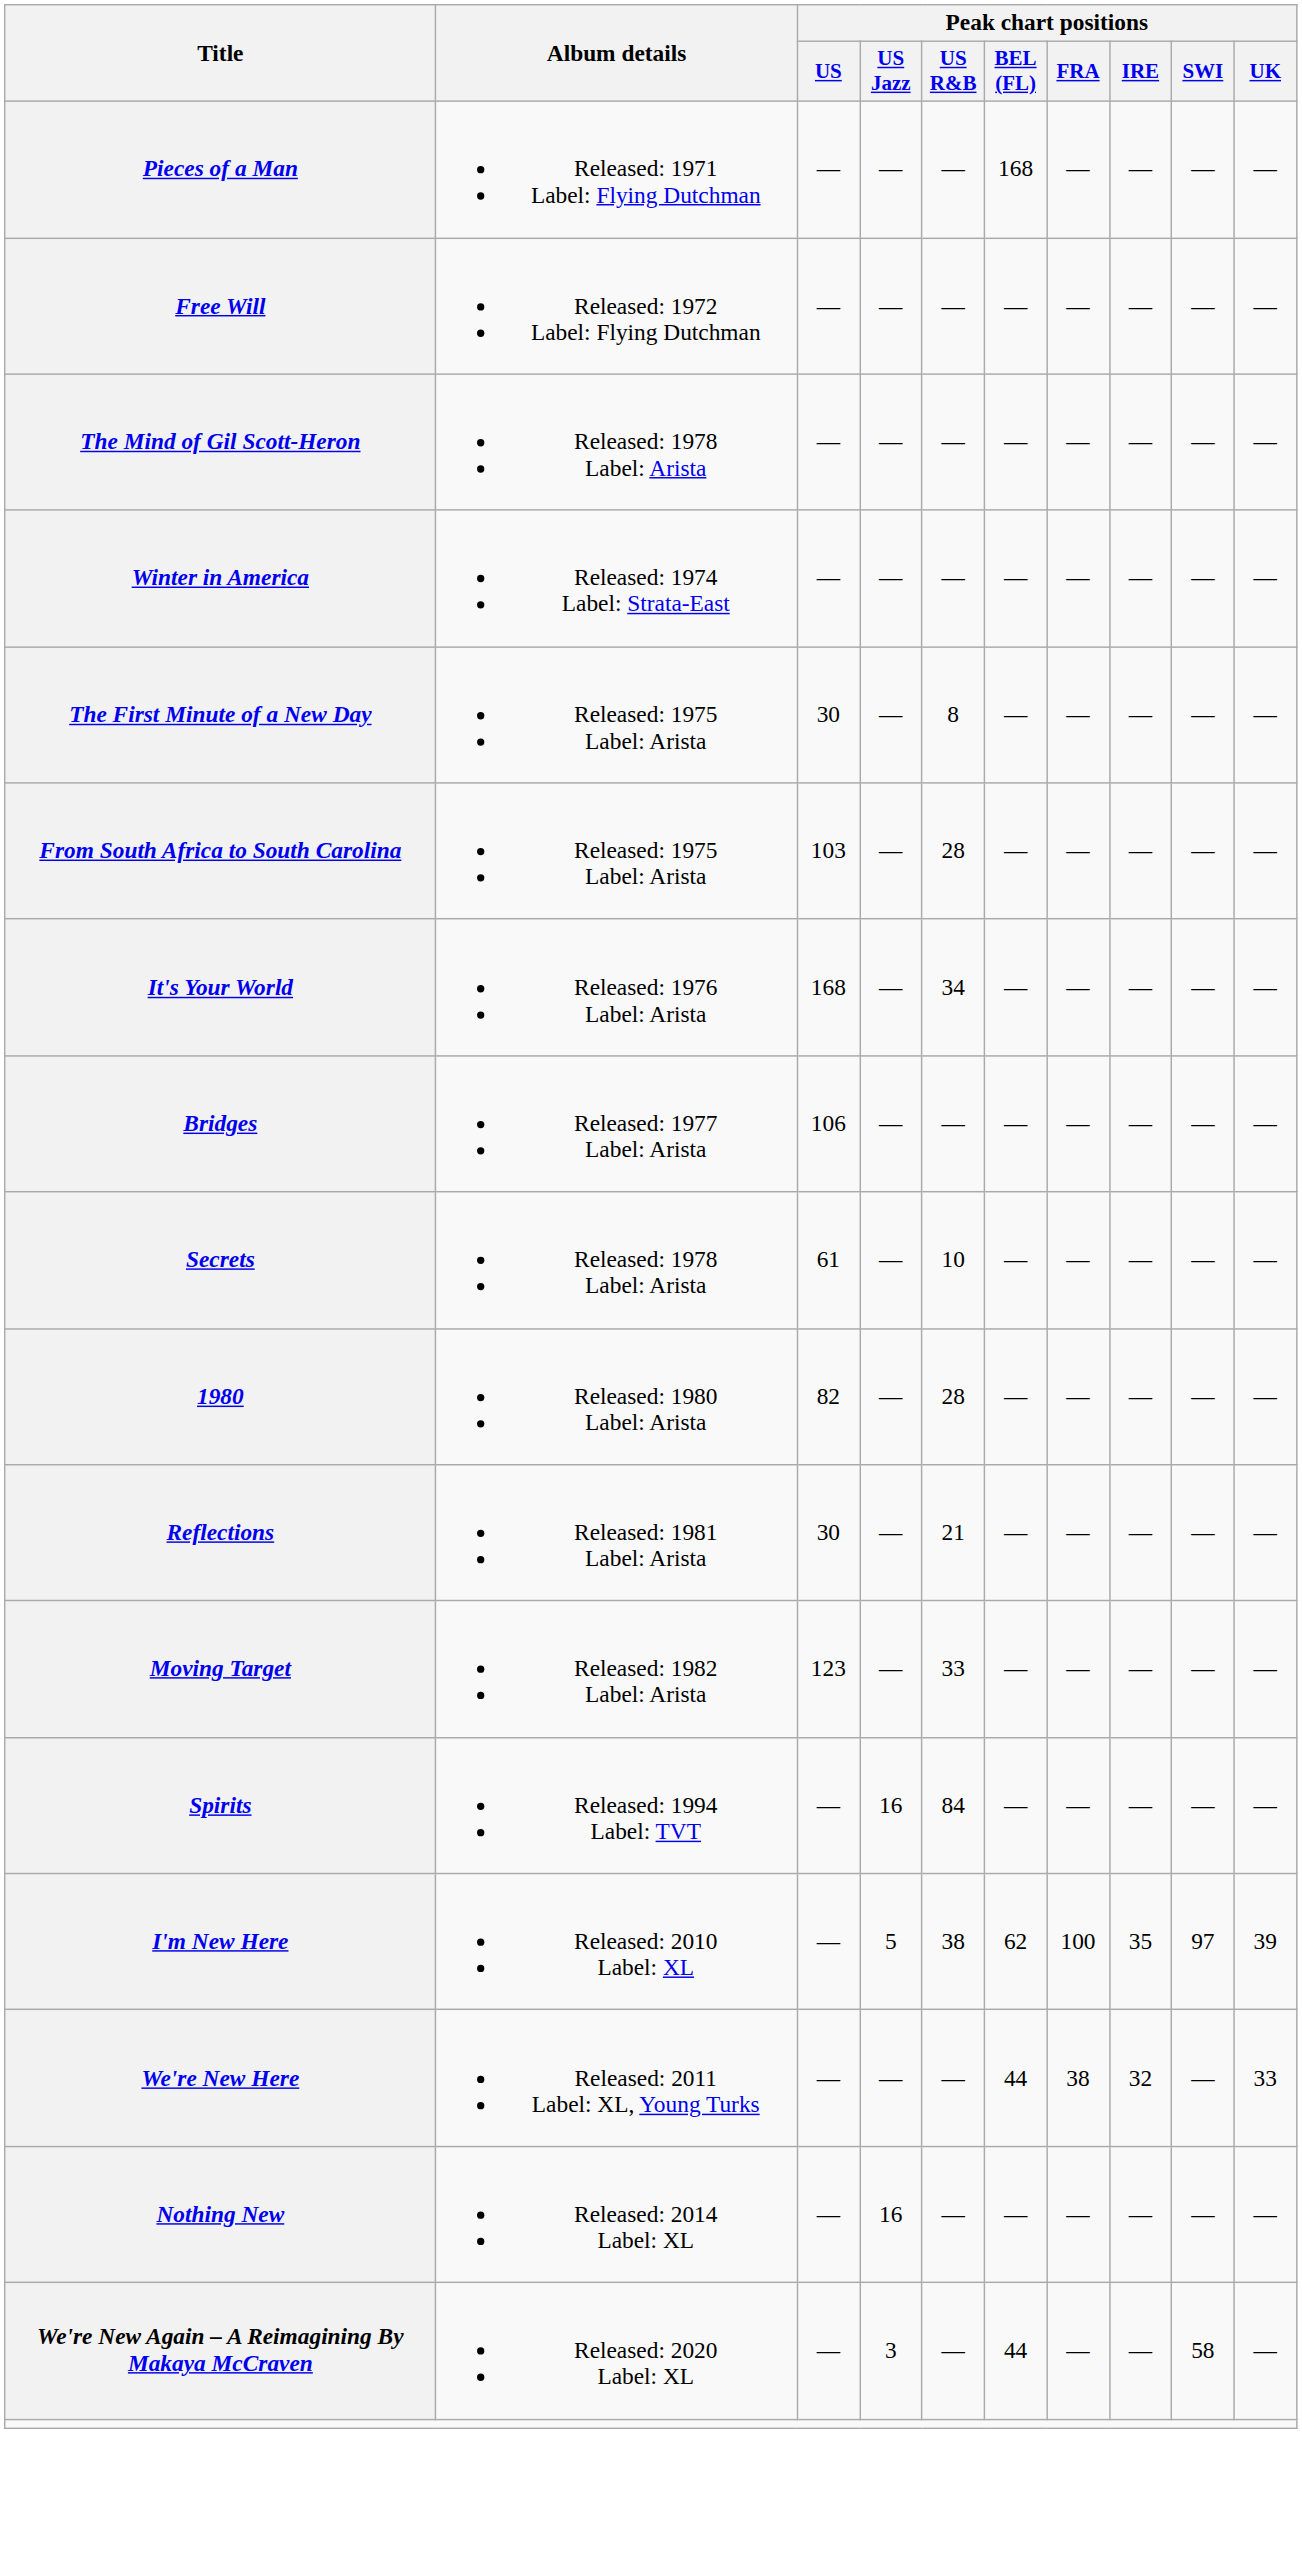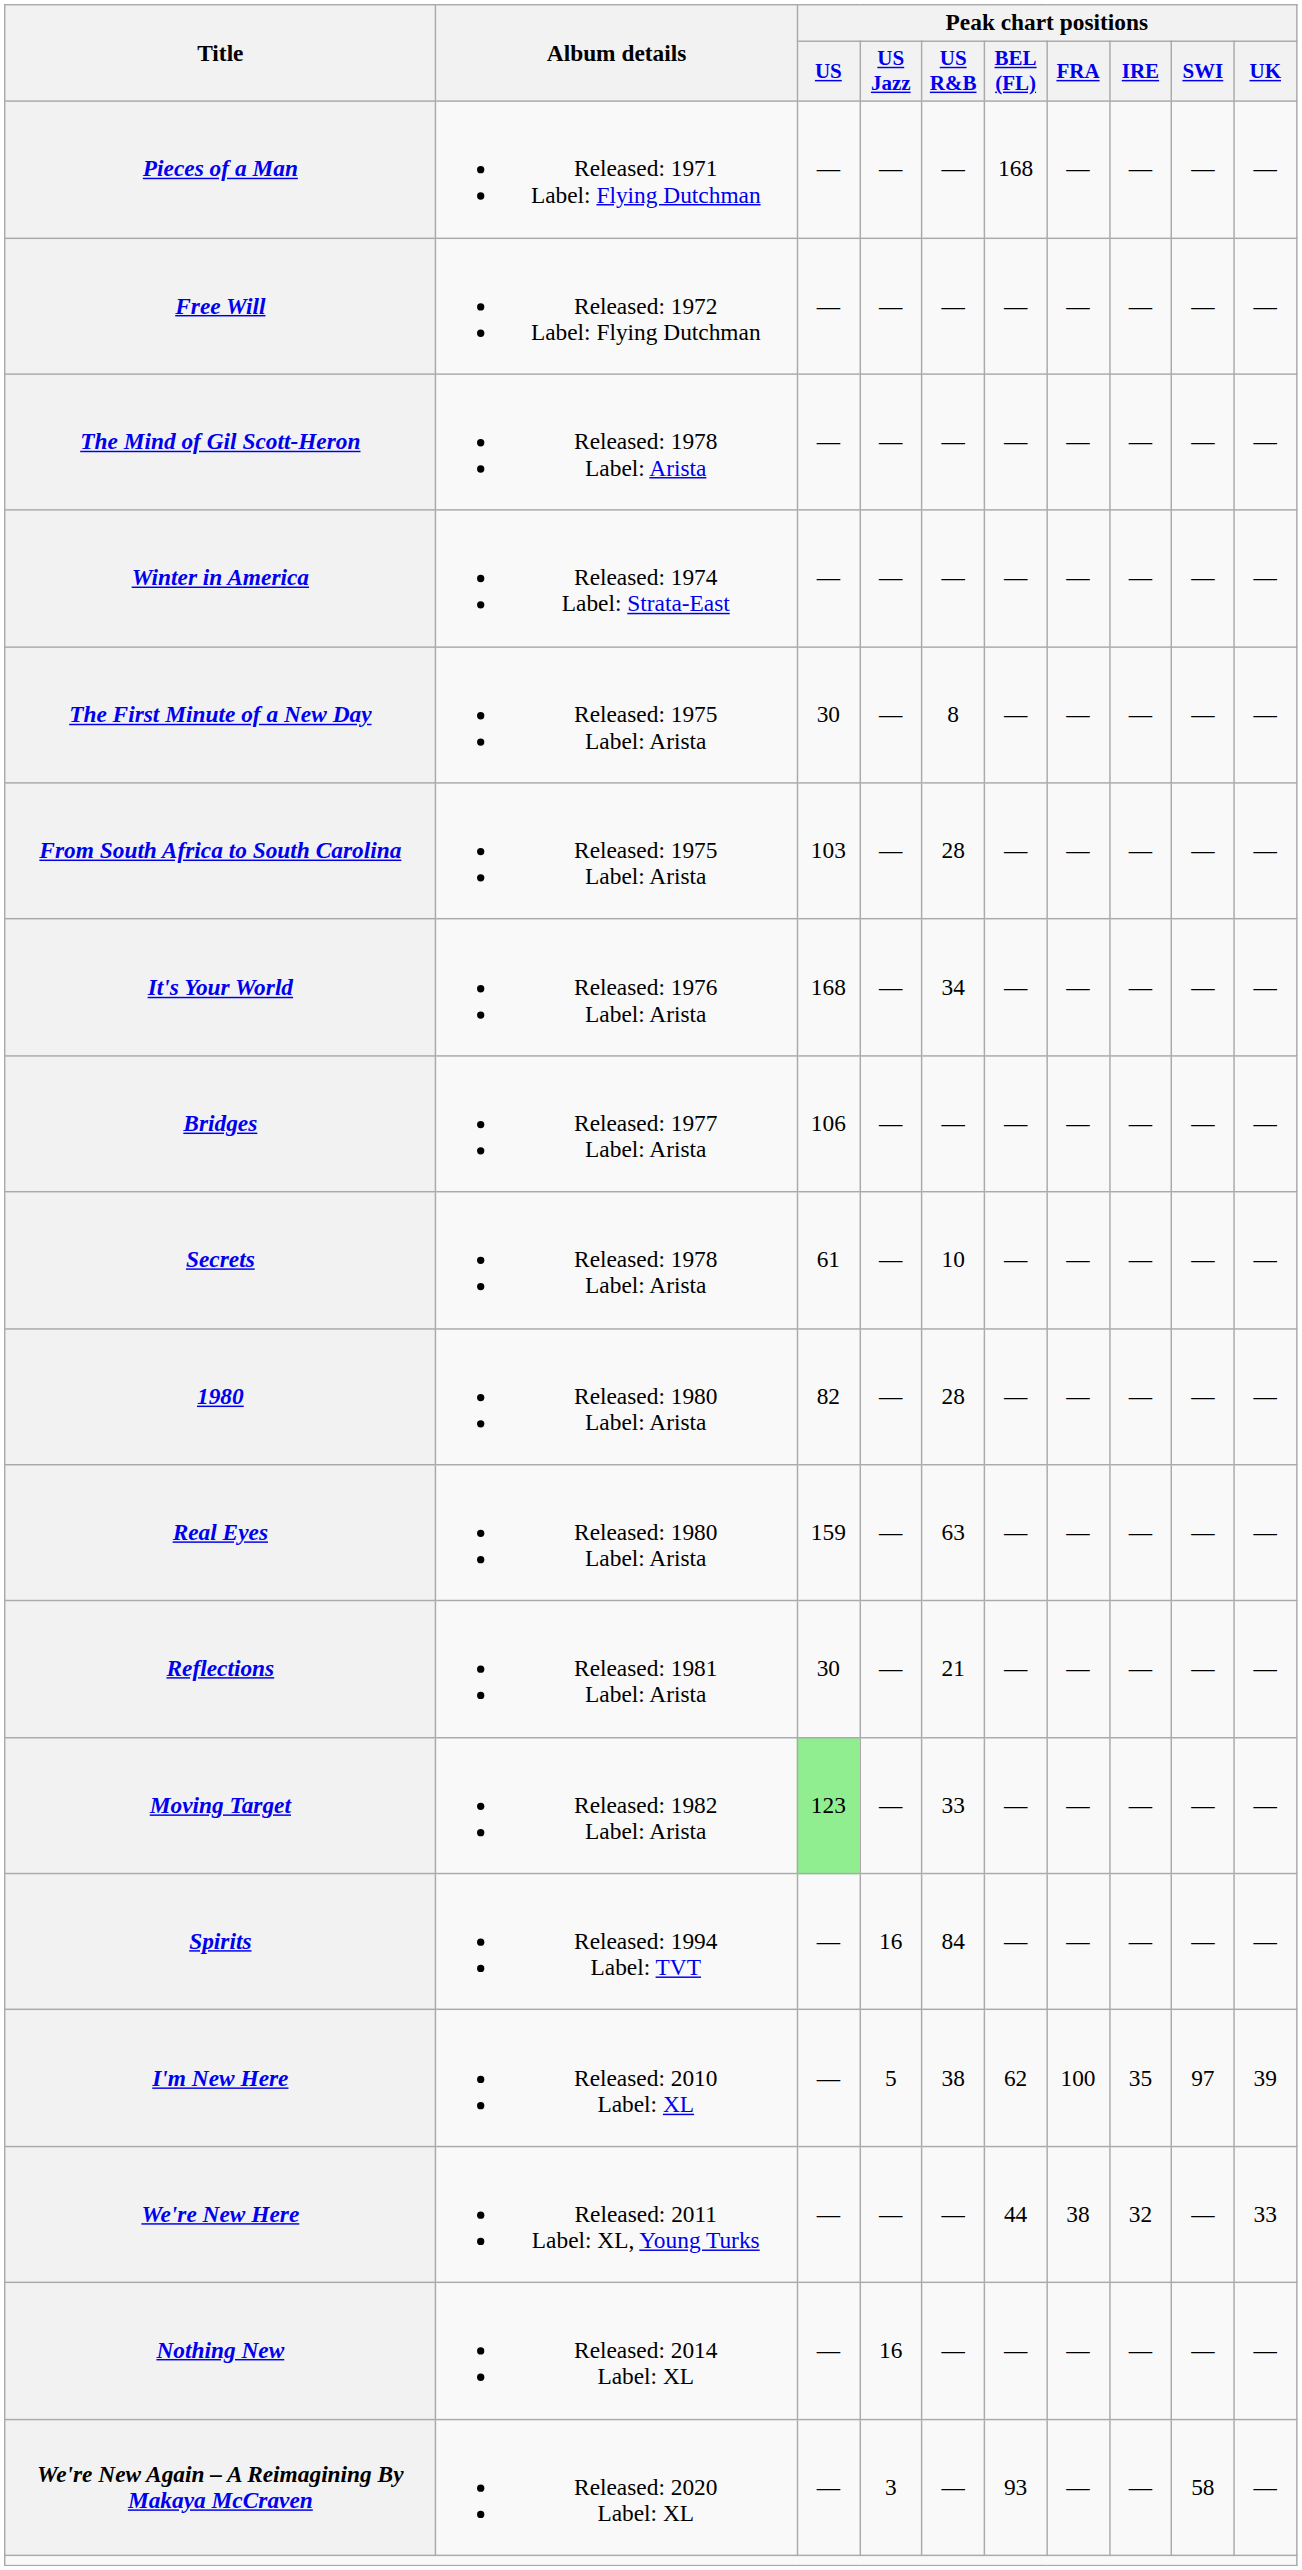+ row: Real Eyes | Released: 1980 Label: Arista | 159 | — | 63 | — | — | — | — | —
Moving Target | Peak chart positions / US: no background -> lightgreen background
We're New Again – A Reimagining By Makaya McCraven | Peak chart positions / BEL (FL): 44 -> 93
